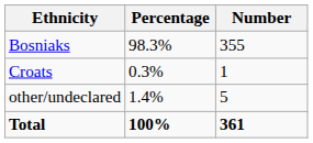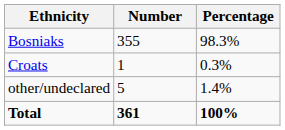columns swapped: Number <-> Percentage
